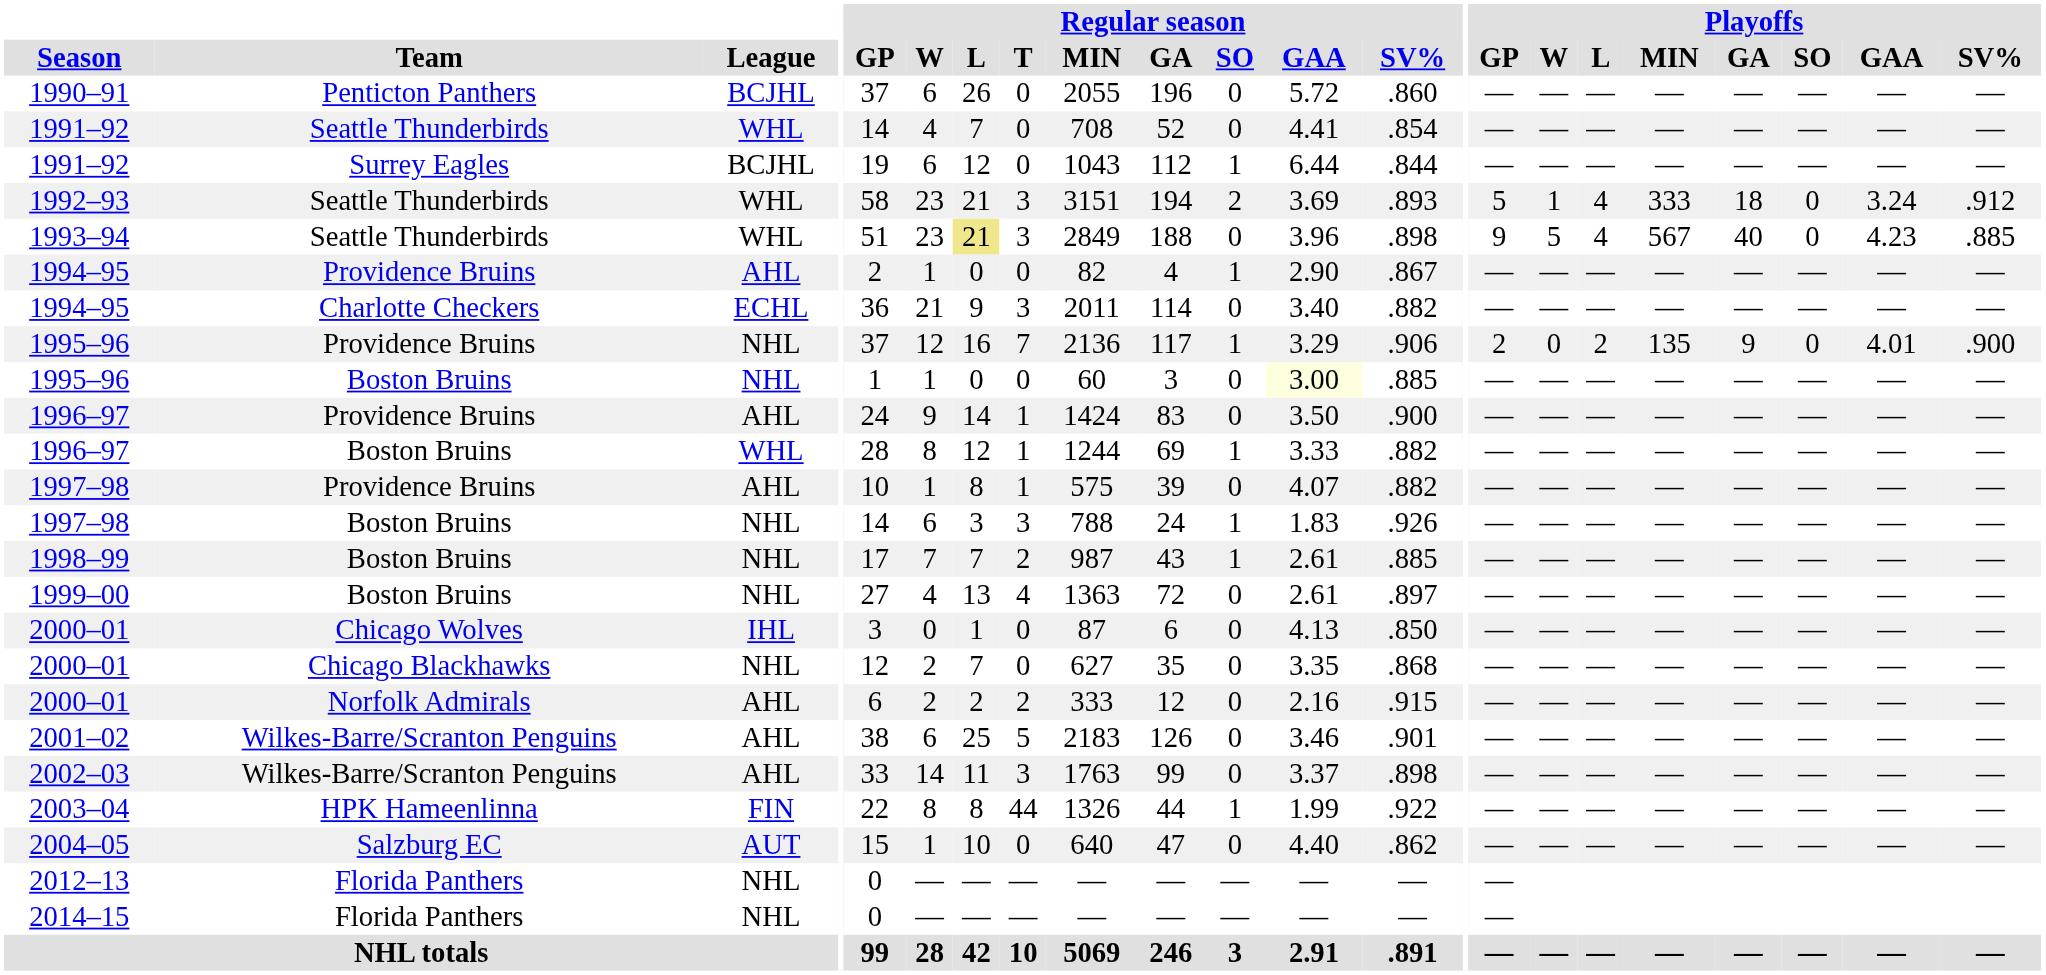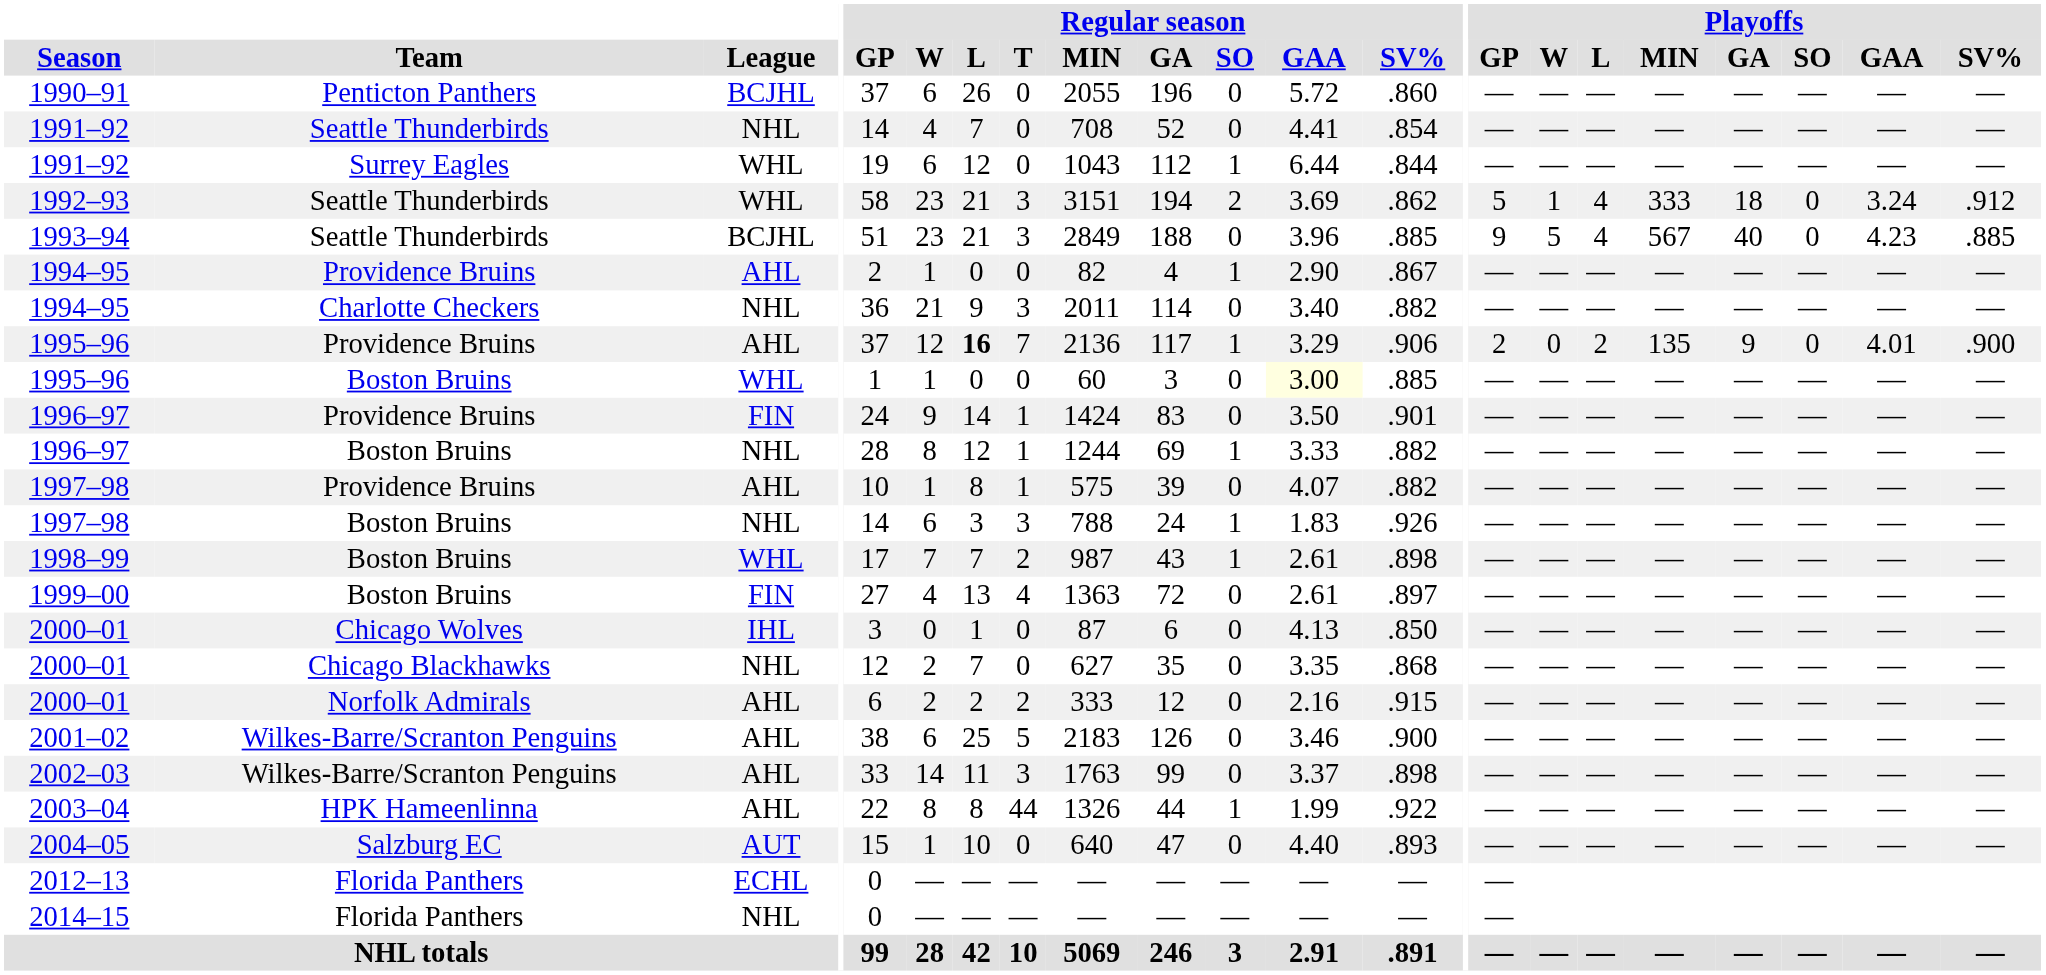1991–92 / Seattle Thunderbirds | League: WHL -> NHL
1991–92 / Surrey Eagles | League: BCJHL -> WHL
1992–93 | Regular season / SV%: .893 -> .862
1993–94 | League: WHL -> BCJHL
1993–94 | Regular season / L: khaki background -> no background
1993–94 | Regular season / SV%: .898 -> .885
1994–95 / Charlotte Checkers | League: ECHL -> NHL
1995–96 / Providence Bruins | League: NHL -> AHL
1995–96 / Providence Bruins | Regular season / L: normal -> bold
1995–96 / Boston Bruins | League: NHL -> WHL
1996–97 / Providence Bruins | League: AHL -> FIN
1996–97 / Providence Bruins | Regular season / SV%: .900 -> .901
1996–97 / Boston Bruins | League: WHL -> NHL
1998–99 | League: NHL -> WHL
1998–99 | Regular season / SV%: .885 -> .898
1999–00 | League: NHL -> FIN
2001–02 | Regular season / SV%: .901 -> .900
2003–04 | League: FIN -> AHL
2004–05 | Regular season / SV%: .862 -> .893
2012–13 | League: NHL -> ECHL
